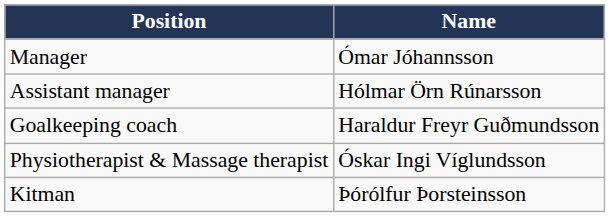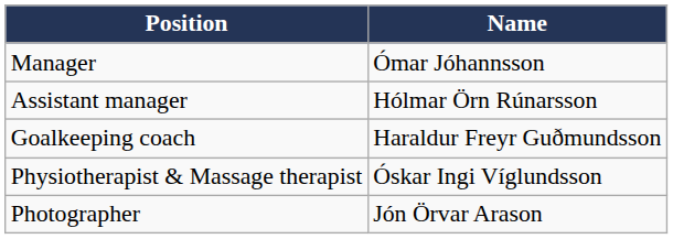+ row: Photographer | Jón Örvar Arason
- row: Kitman | Þórólfur Þorsteinsson
